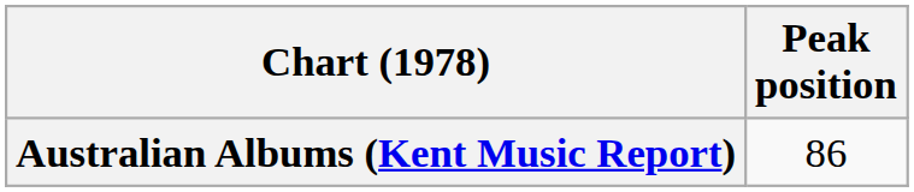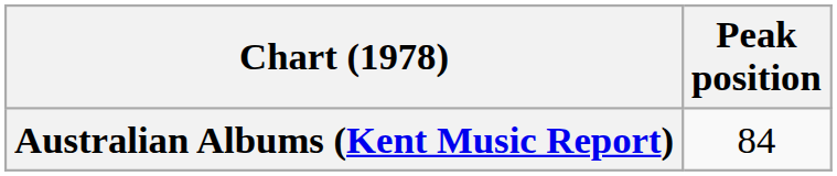Australian Albums (Kent Music Report) | Peak position: 86 -> 84
